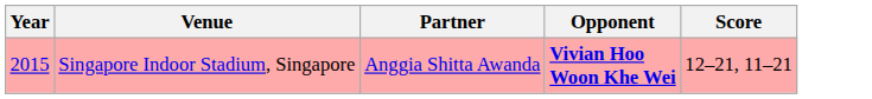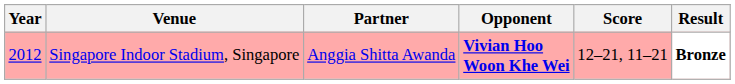+ column: Result | Bronze
Singapore Indoor Stadium, Singapore | Year: 2015 -> 2012
